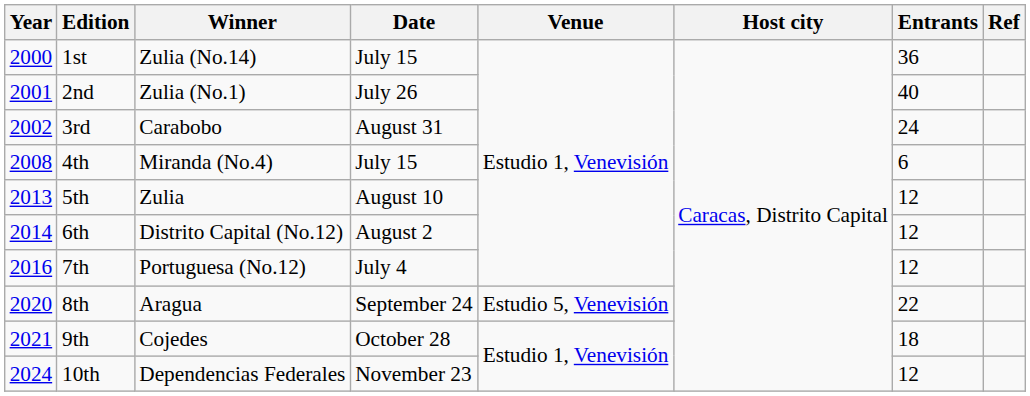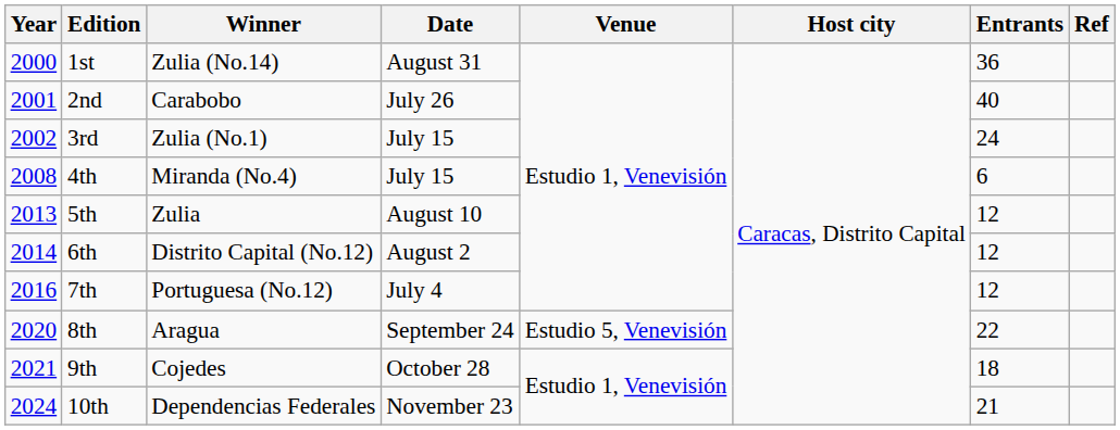1st | Date: July 15 -> August 31
2nd | Winner: Zulia (No.1) -> Carabobo
3rd | Winner: Carabobo -> Zulia (No.1)
3rd | Date: August 31 -> July 15
10th | Entrants: 12 -> 21
